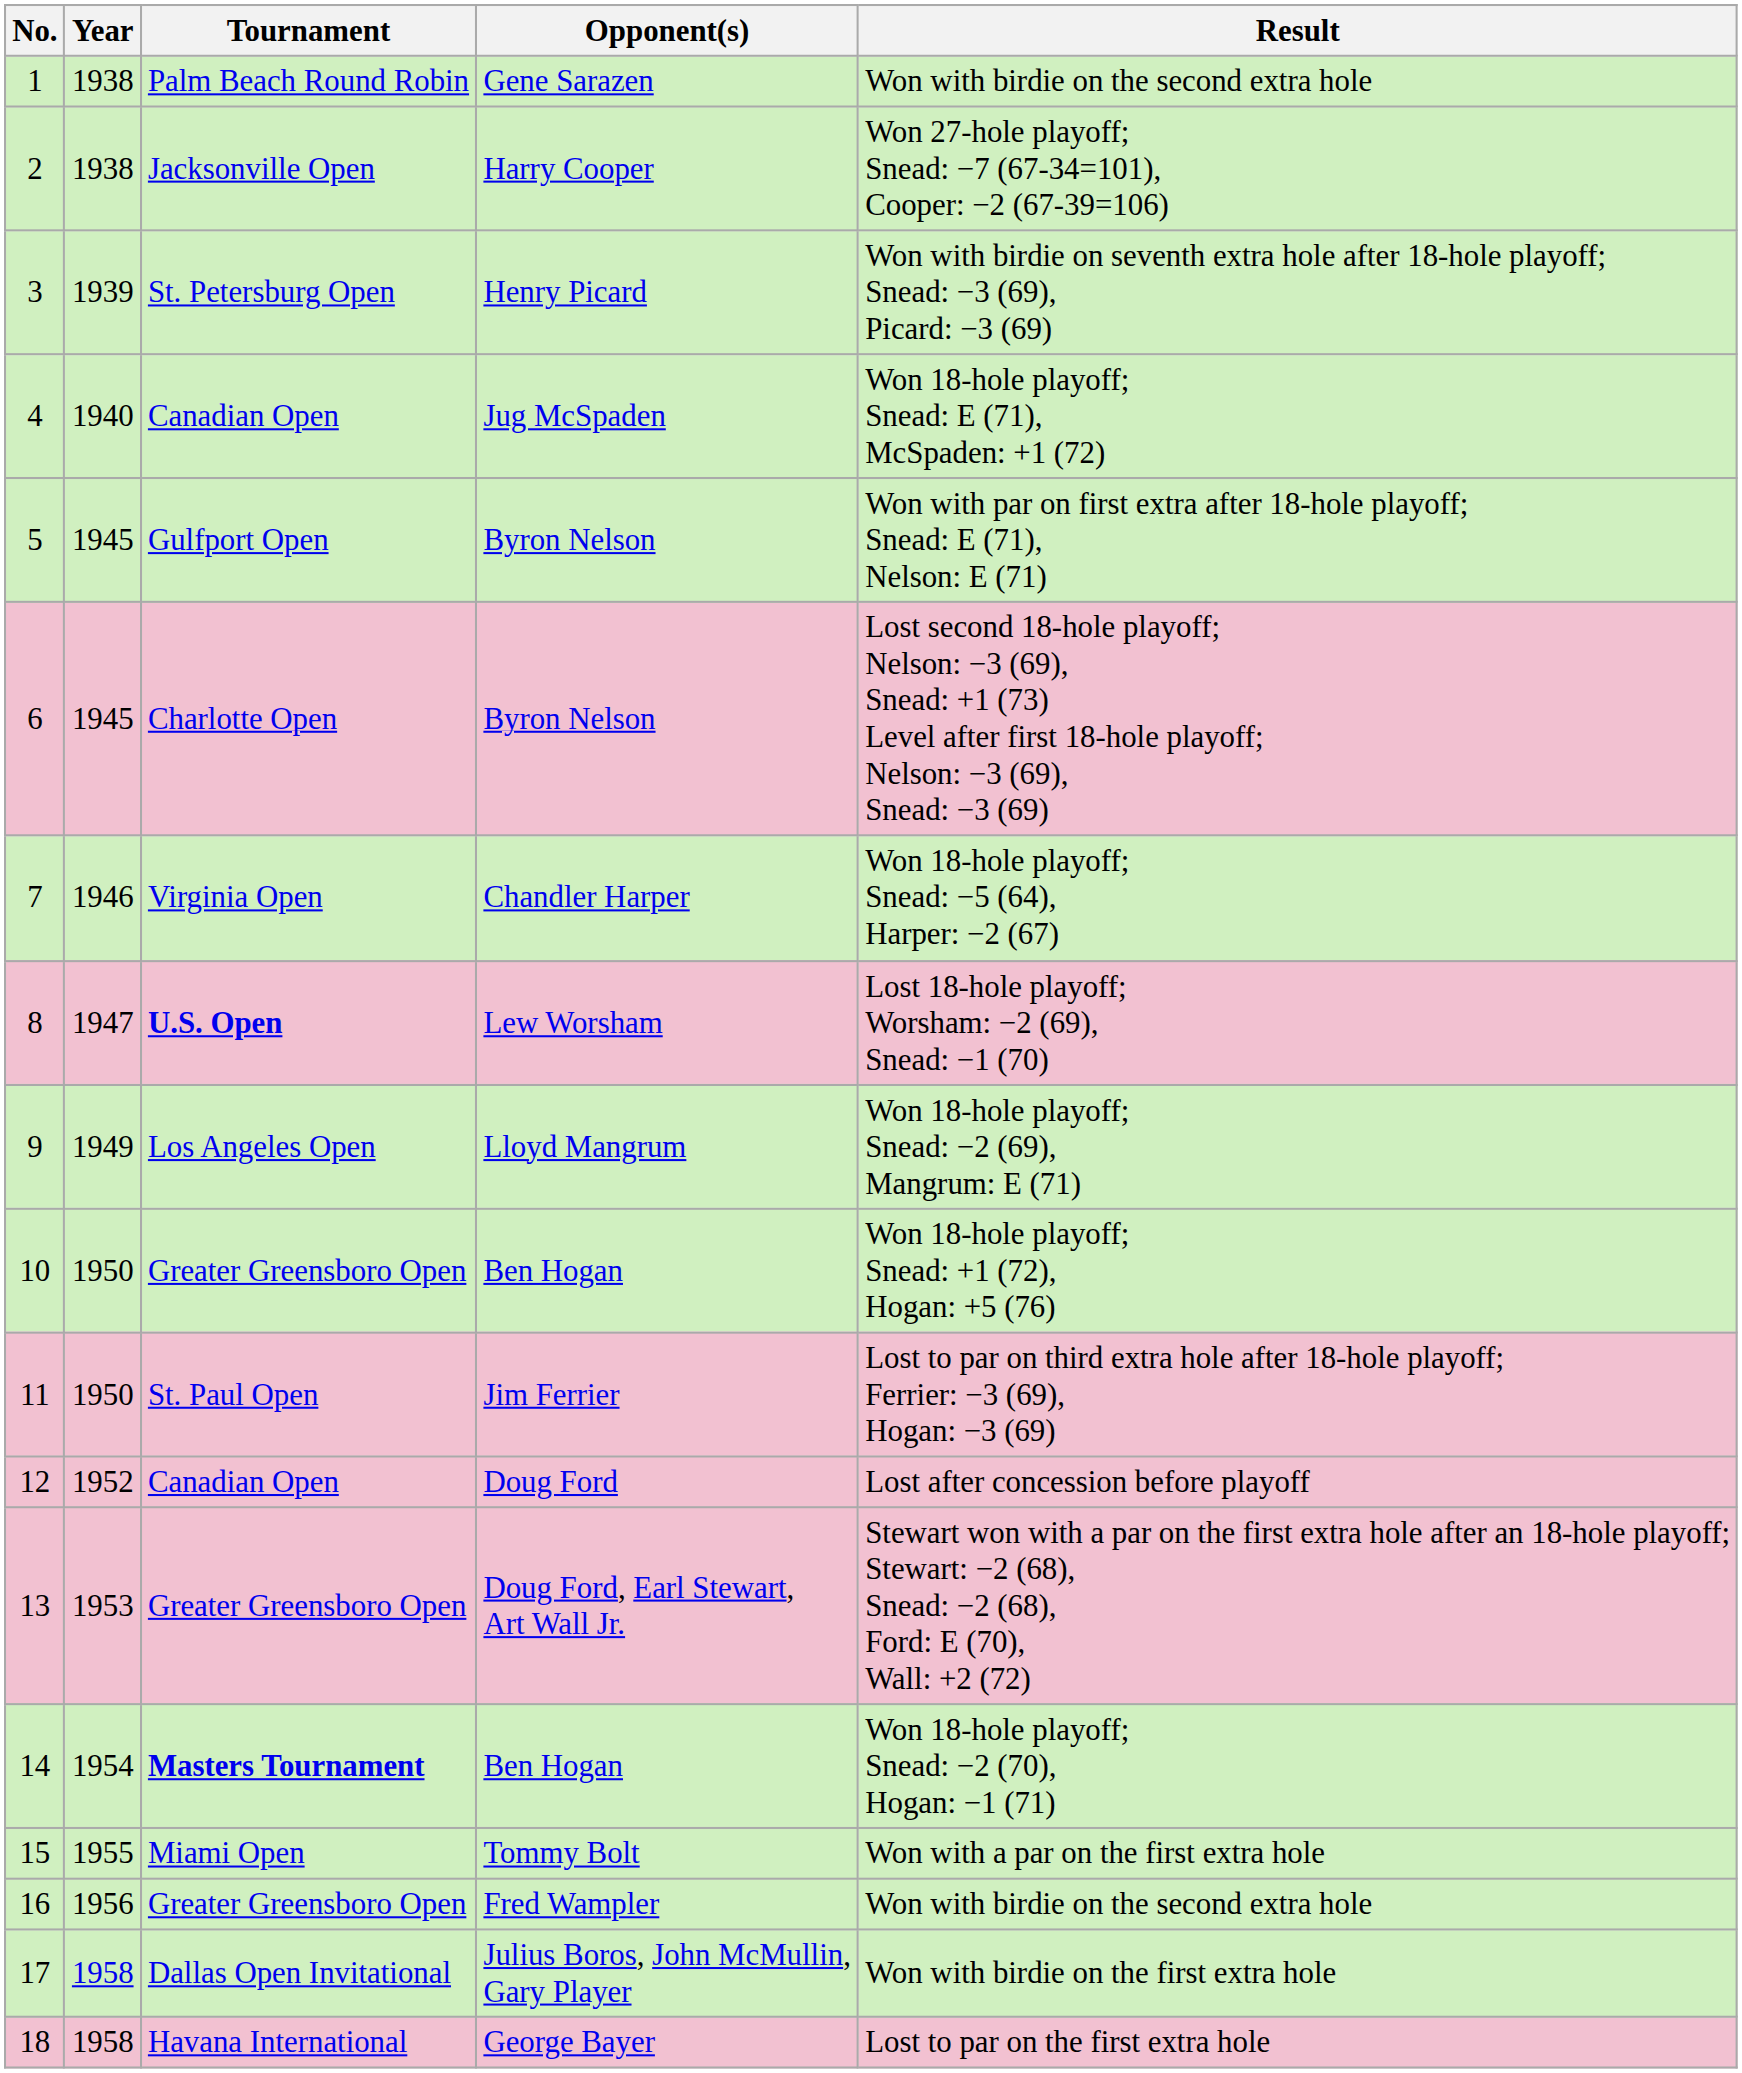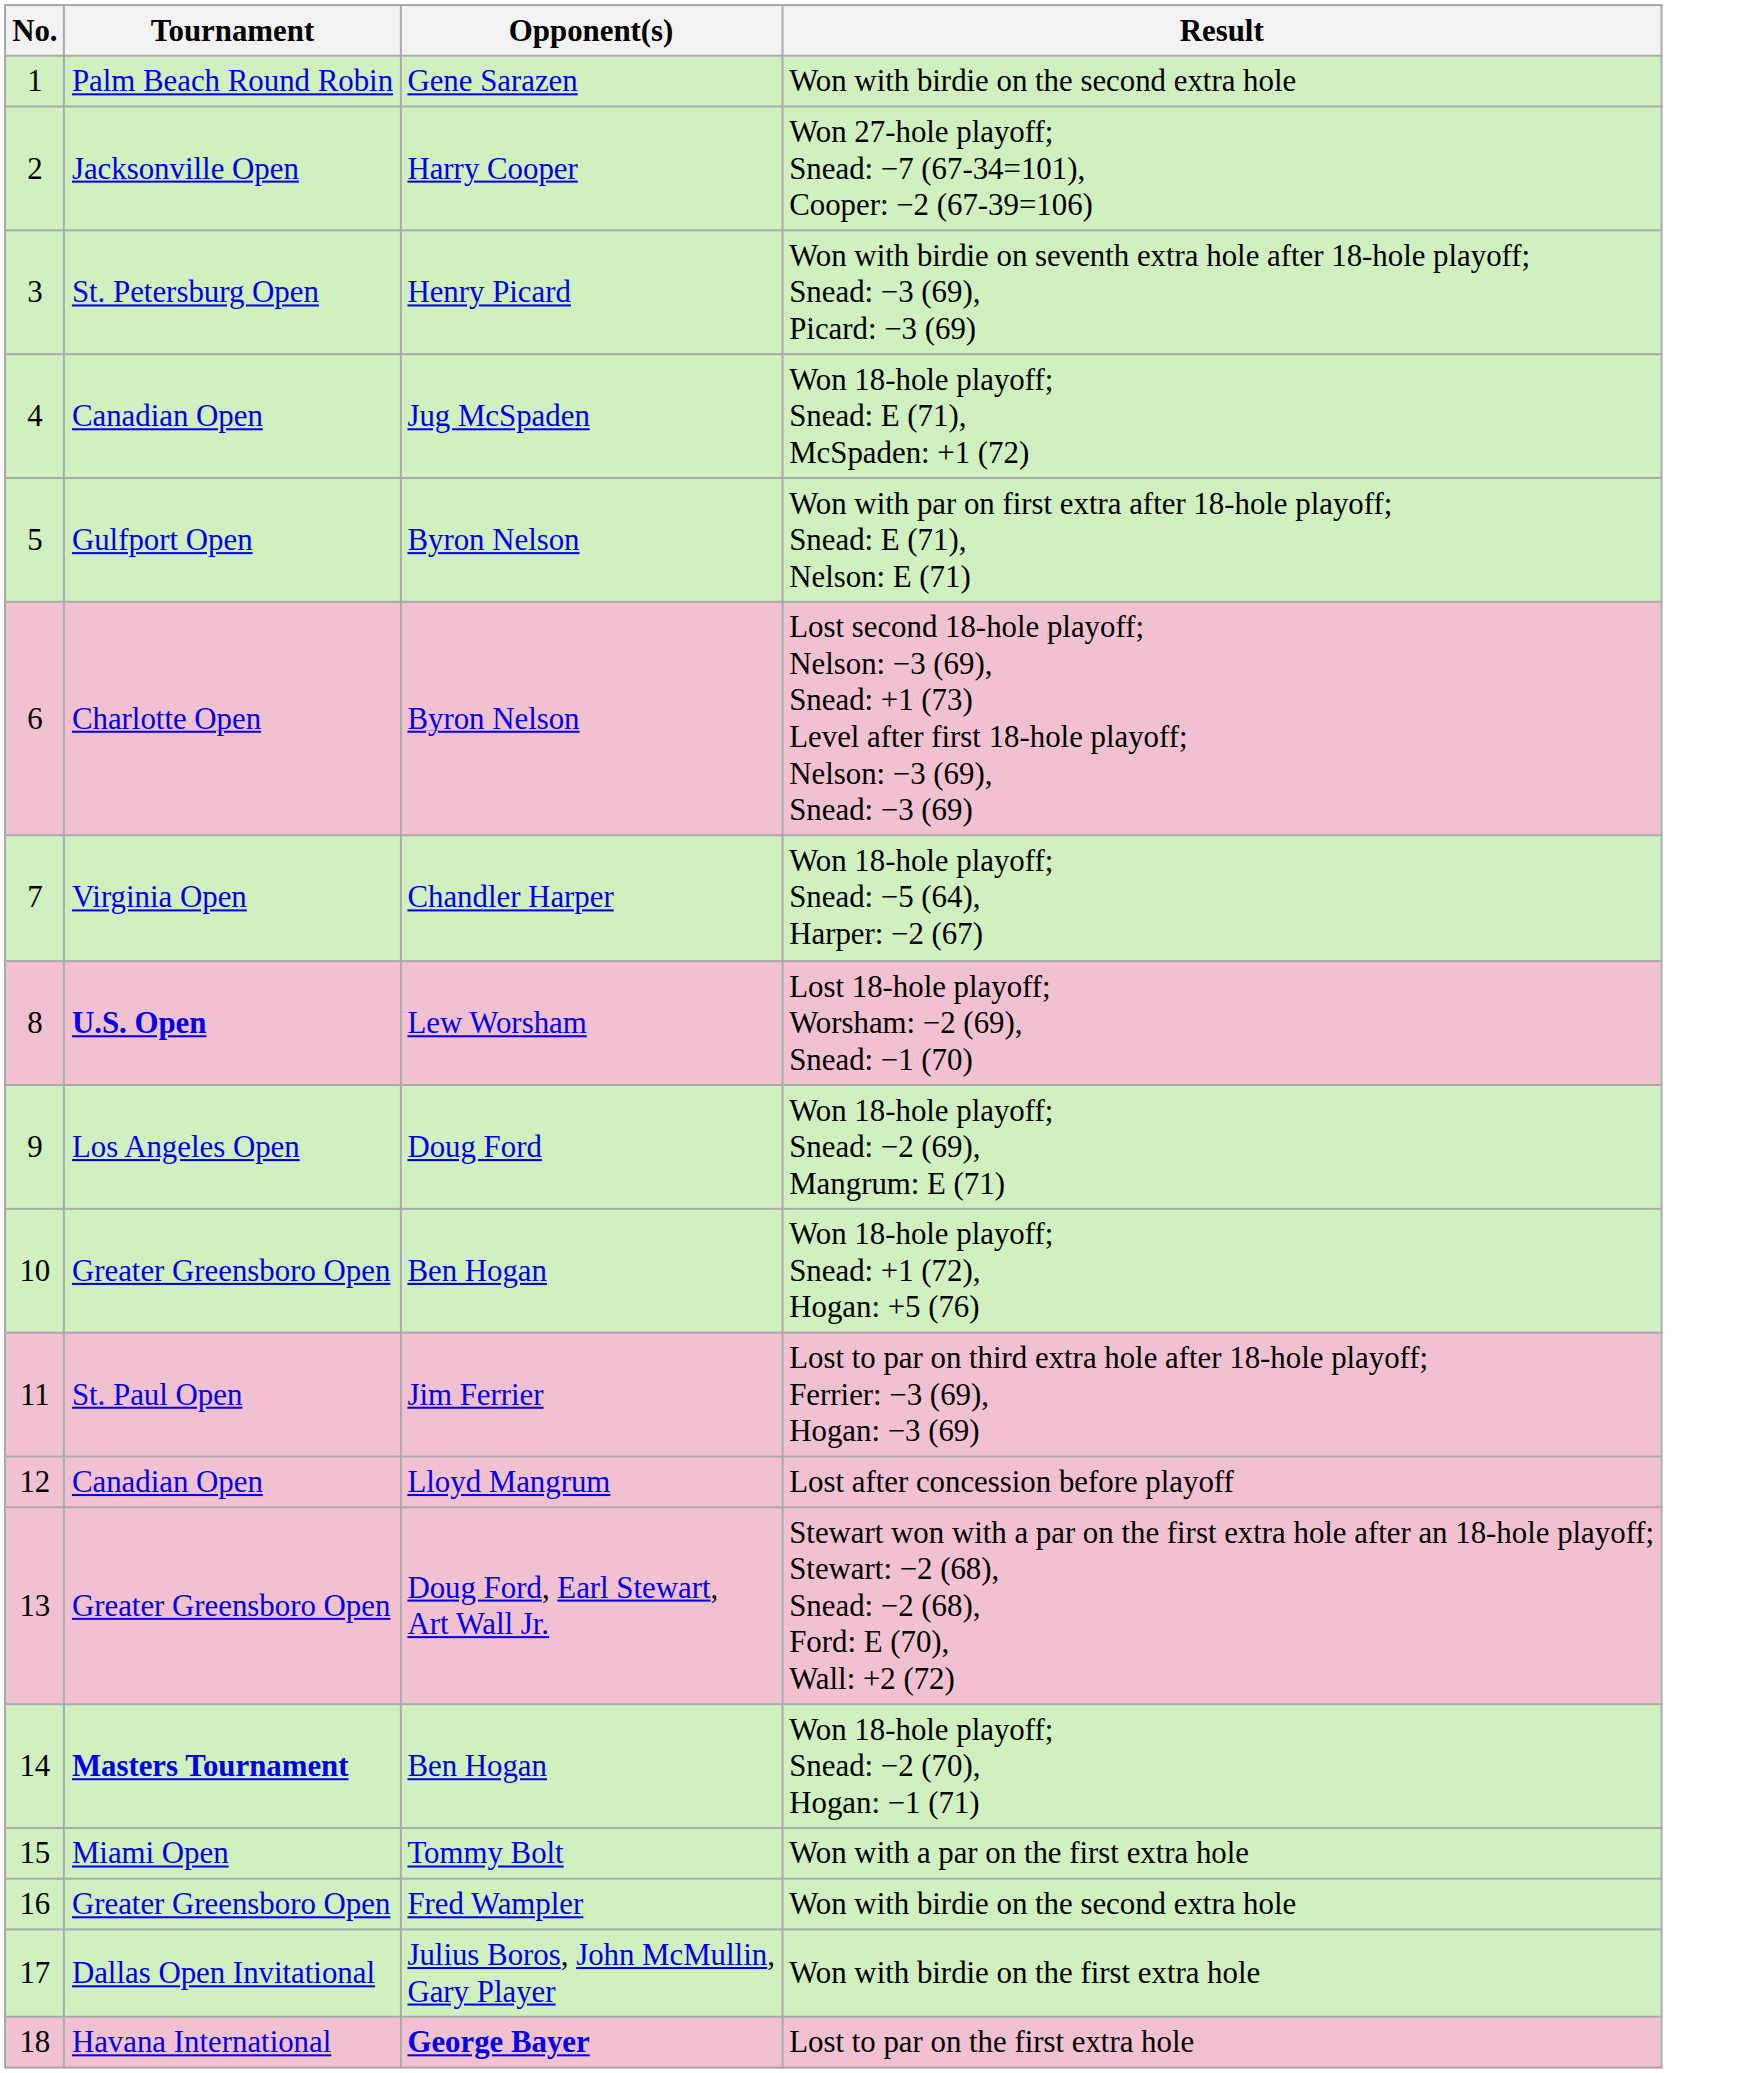- column: Year | 1938 | 1938 | 1939 | 1940 | 1945 | 1945 | 1946 | 1947 | 1949 | 1950 | 1950 | 1952 | 1953 | 1954 | 1955 | 1956 | 1958 | 1958
9 | Opponent(s): Lloyd Mangrum -> Doug Ford
12 | Opponent(s): Doug Ford -> Lloyd Mangrum
18 | Opponent(s): normal -> bold
